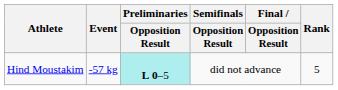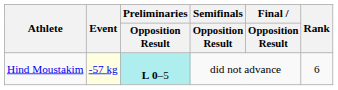Hind Moustakim | Event: no background -> lightyellow background
Hind Moustakim | Rank: 5 -> 6
